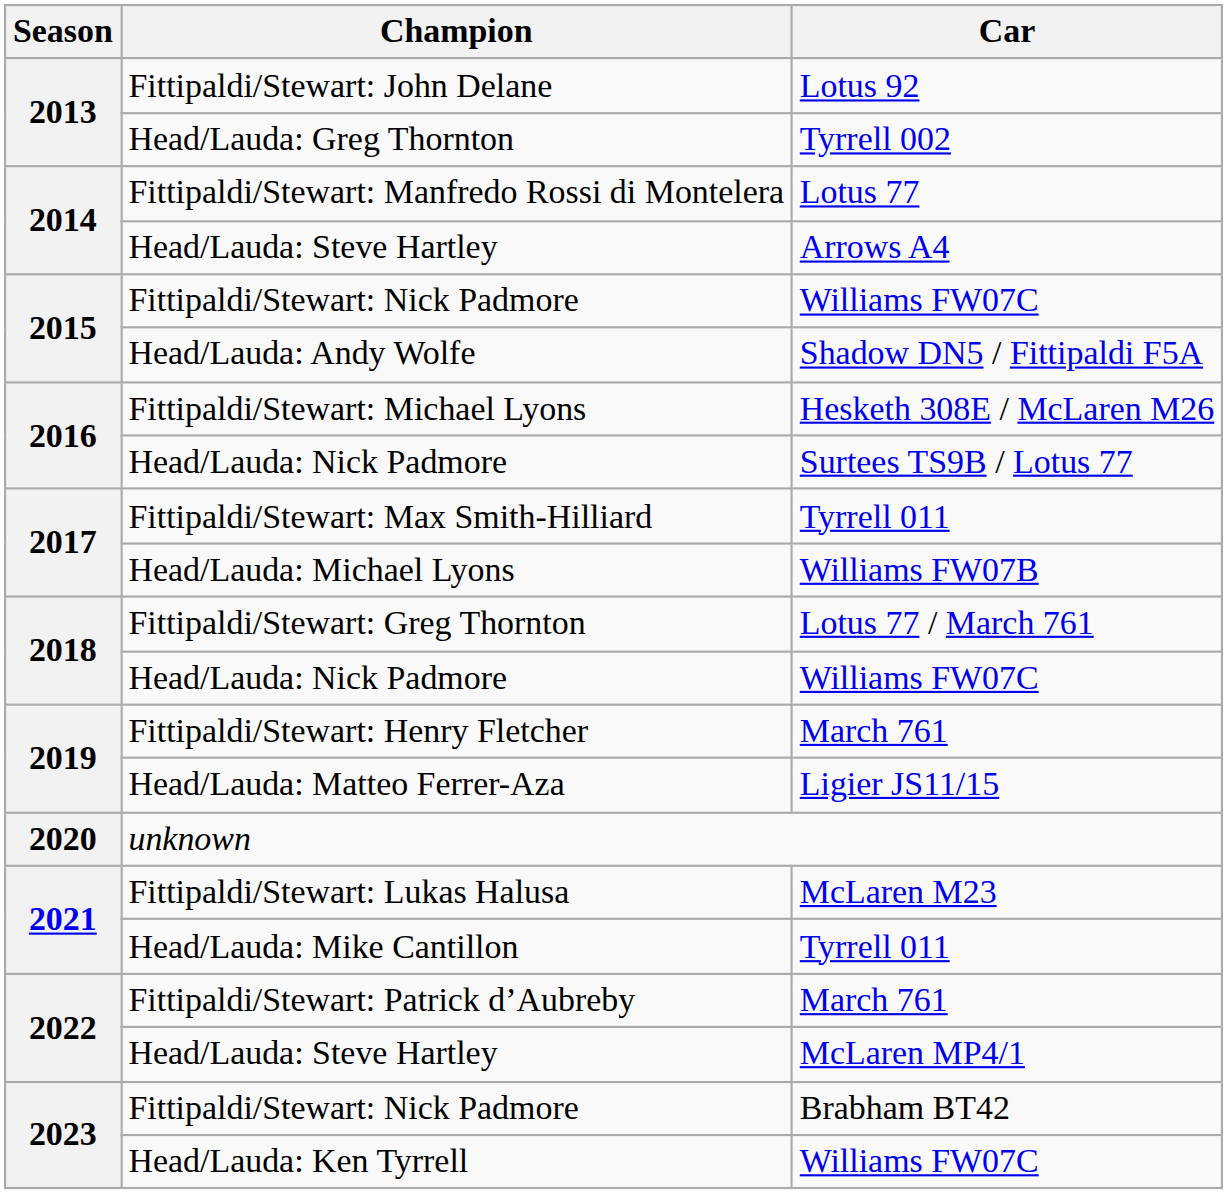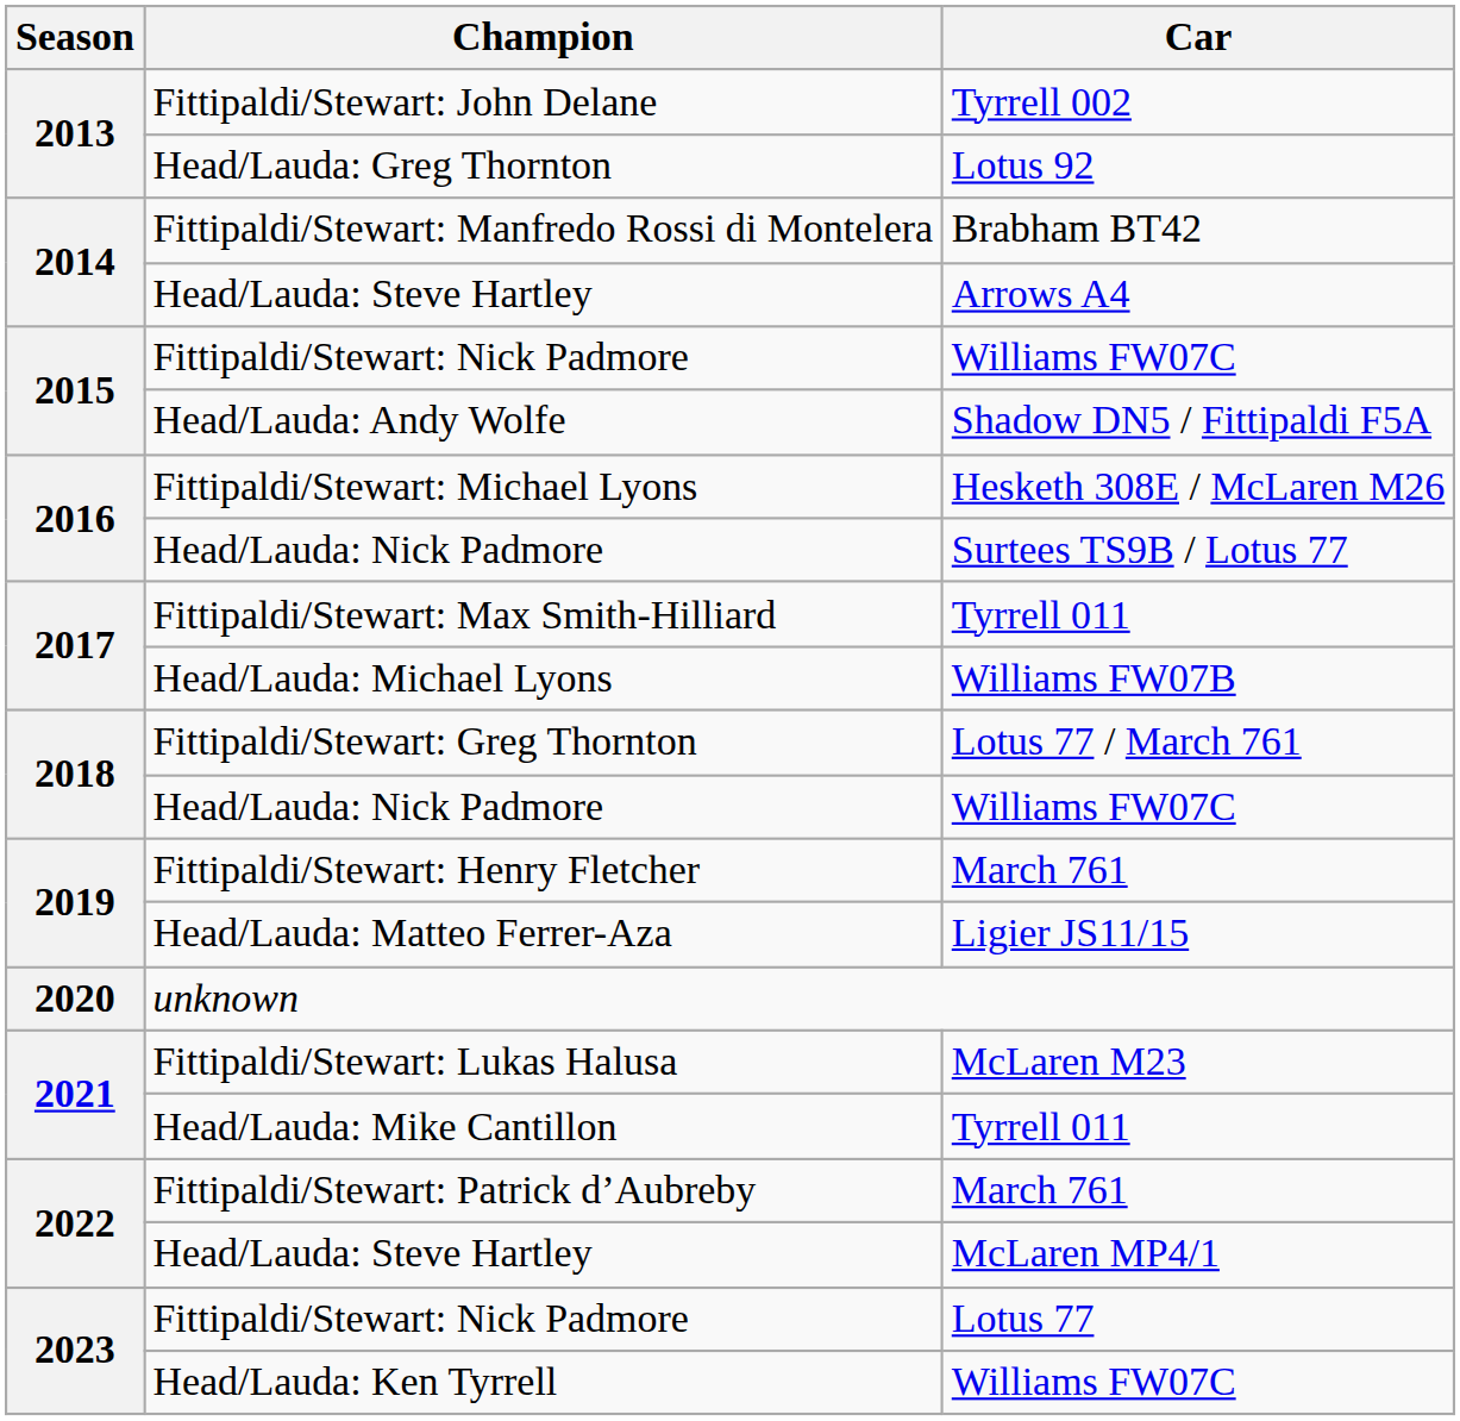Fittipaldi/Stewart: John Delane | Car: Lotus 92 -> Tyrrell 002
Head/Lauda: Greg Thornton | Car: Tyrrell 002 -> Lotus 92
Fittipaldi/Stewart: Manfredo Rossi di Montelera | Car: Lotus 77 -> Brabham BT42
2023 / Fittipaldi/Stewart: Nick Padmore | Car: Brabham BT42 -> Lotus 77
